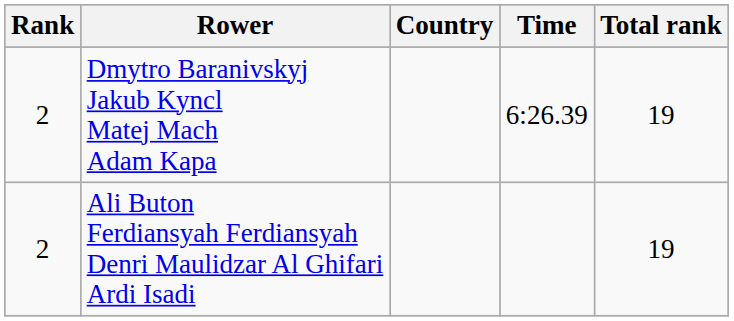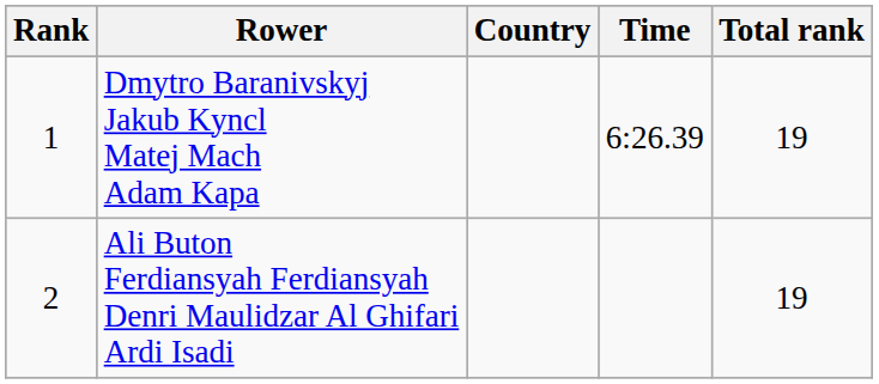Dmytro Baranivskyj Jakub Kyncl Matej Mach Adam Kapa | Rank: 2 -> 1
